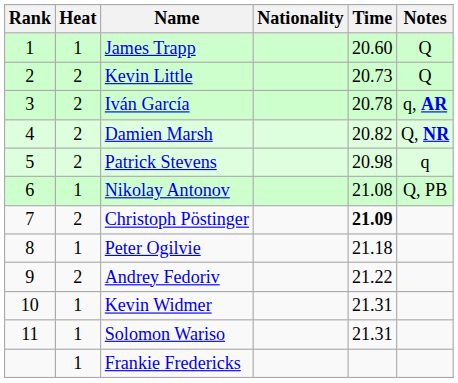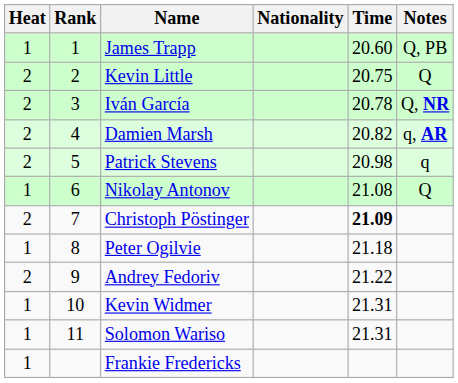columns swapped: Rank <-> Heat
James Trapp | Notes: Q -> Q, PB
Kevin Little | Time: 20.73 -> 20.75
Iván García | Notes: q, AR -> Q, NR
Damien Marsh | Notes: Q, NR -> q, AR
Nikolay Antonov | Notes: Q, PB -> Q
